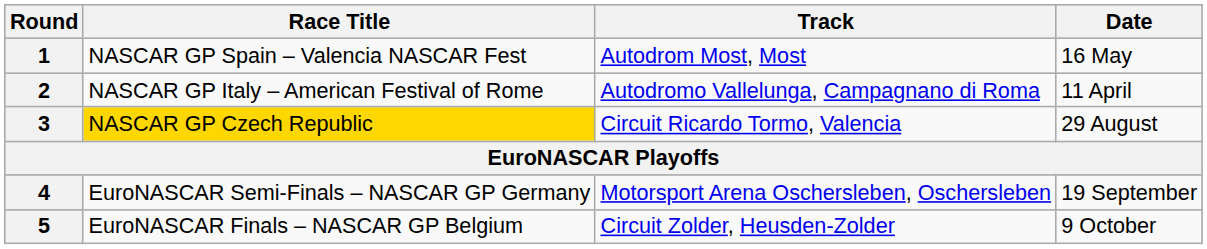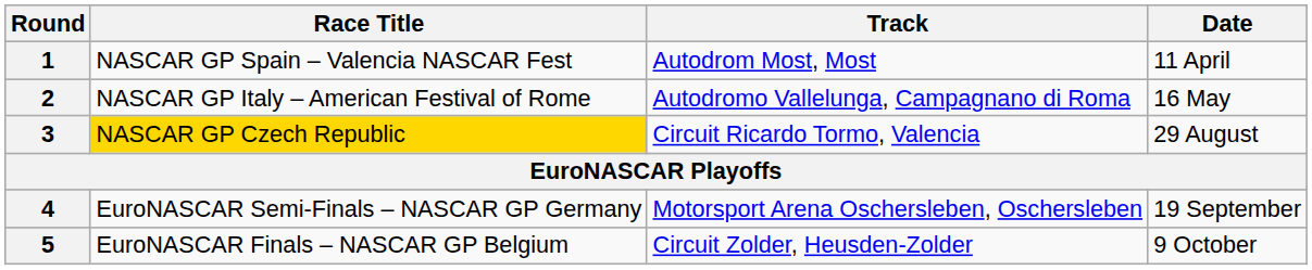1 | Date: 16 May -> 11 April
2 | Date: 11 April -> 16 May
